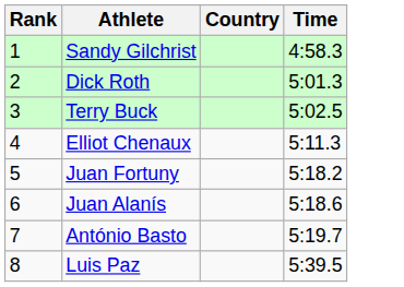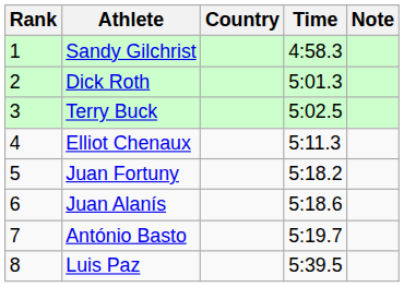+ column: Note
